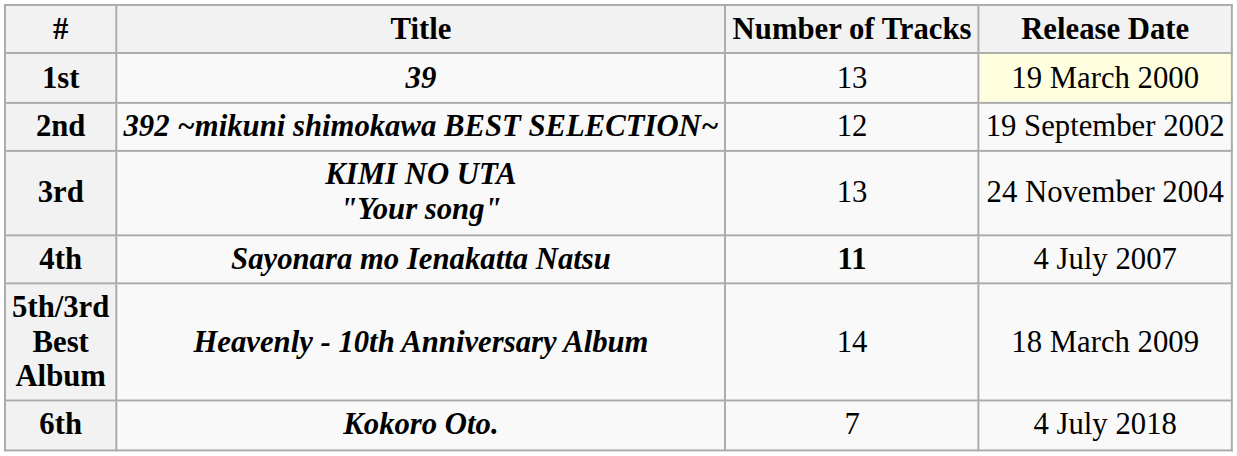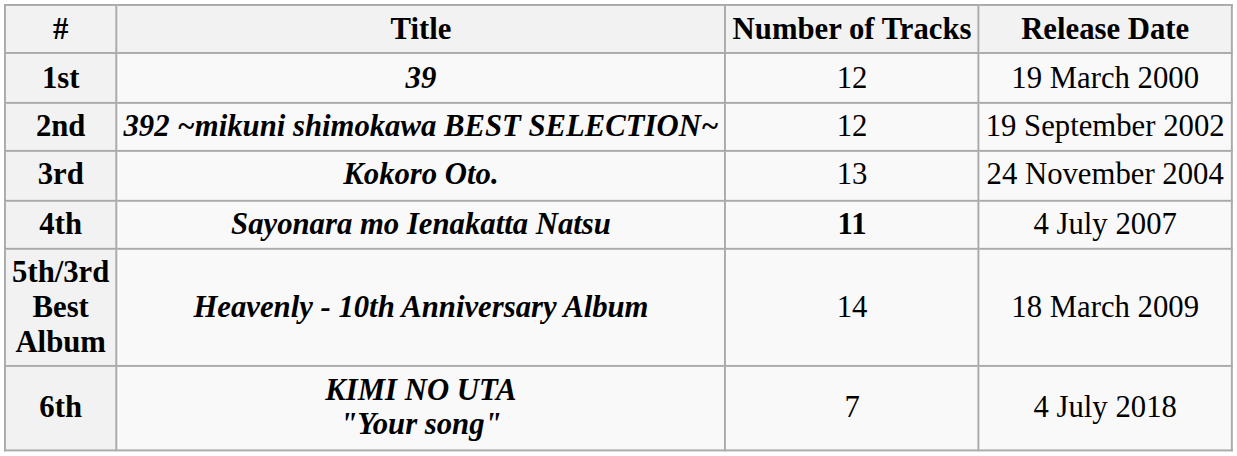1st | Number of Tracks: 13 -> 12
1st | Release Date: lightyellow background -> no background
3rd | Title: KIMI NO UTA "Your song" -> Kokoro Oto.
6th | Title: Kokoro Oto. -> KIMI NO UTA "Your song"
